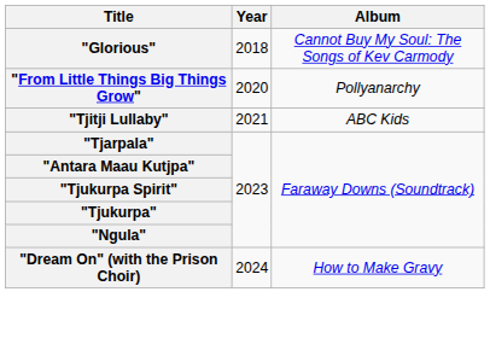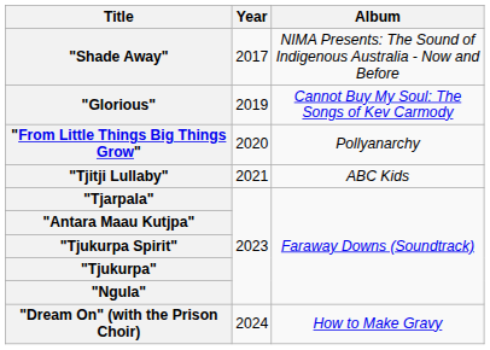+ row: "Shade Away" | 2017 | NIMA Presents: The Sound of Indigenous Australia - Now and Before
"Glorious" | Year: 2018 -> 2019
